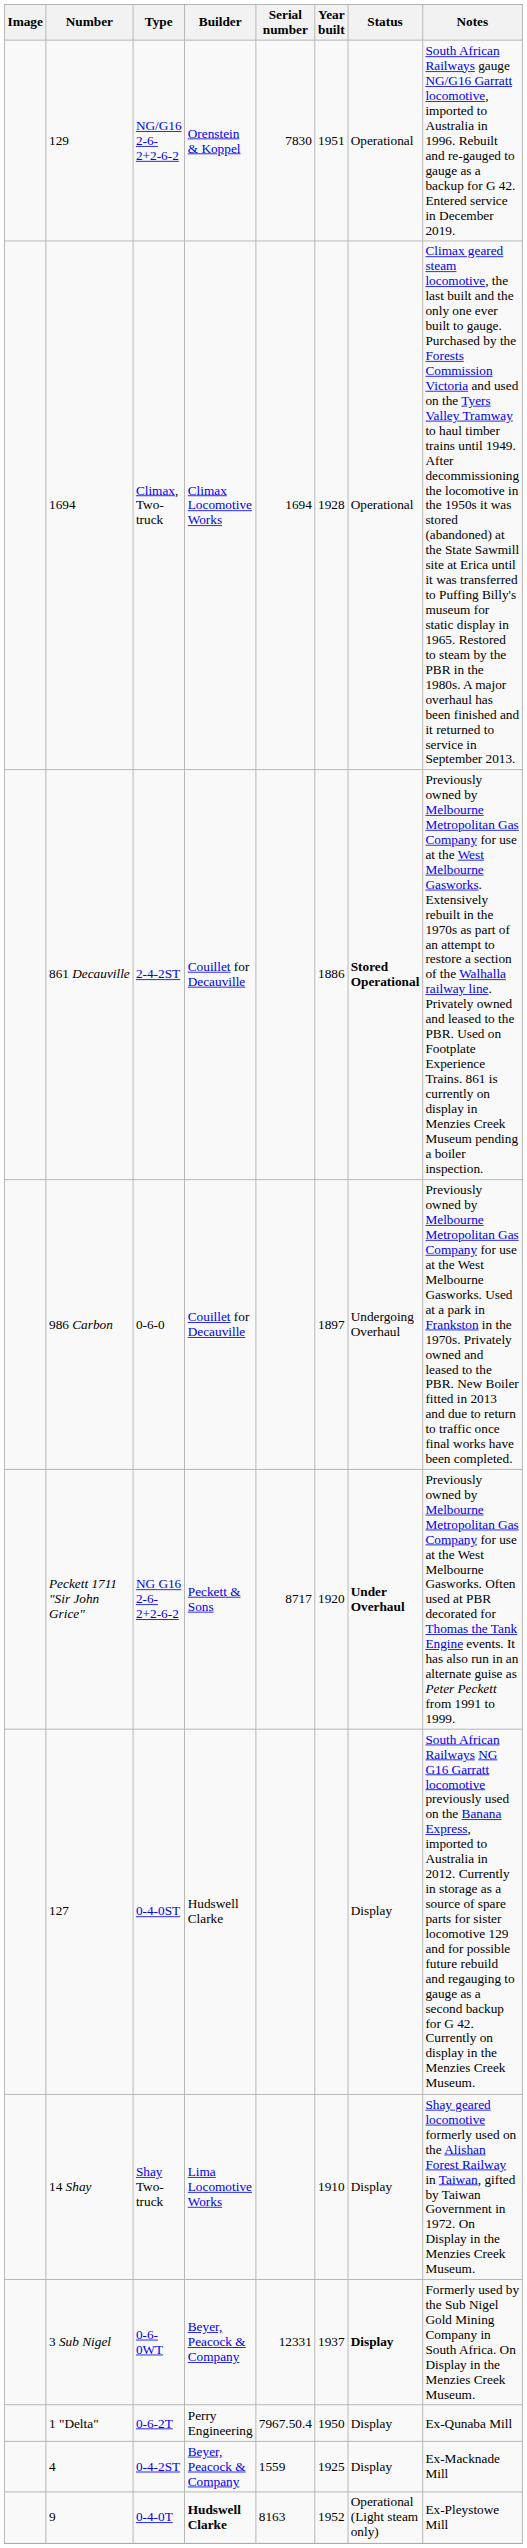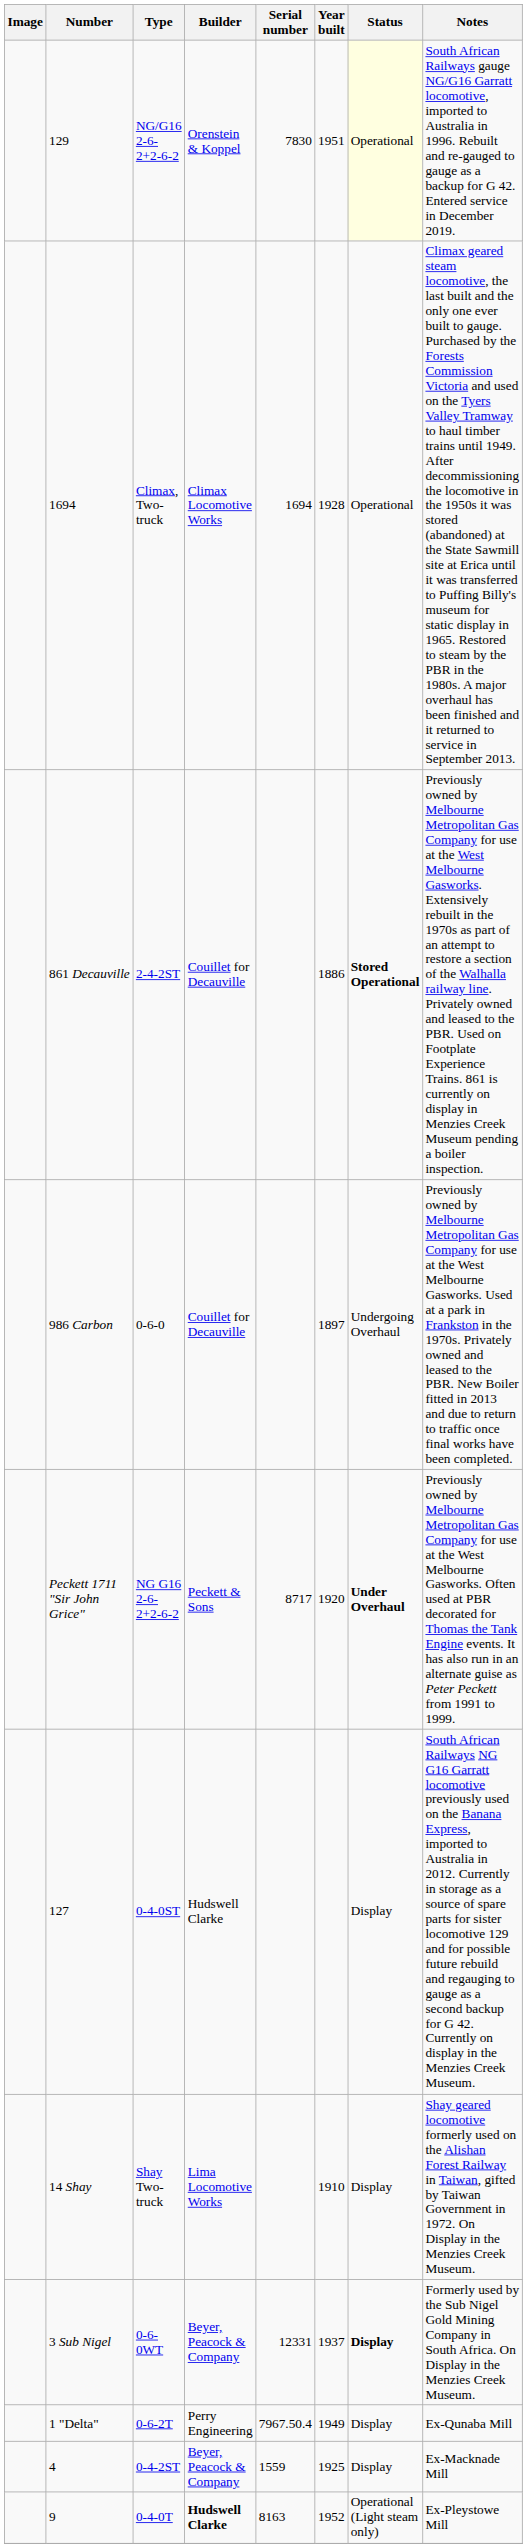129 | Status: no background -> lightyellow background
1 "Delta" | Year built: 1950 -> 1949
